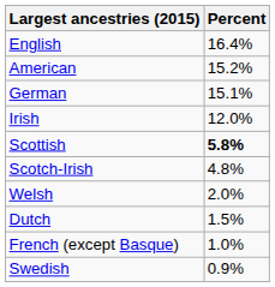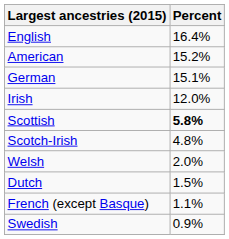French (except Basque) | Percent: 1.0% -> 1.1%
